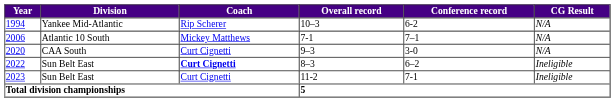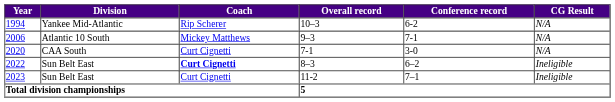2006 | Overall record: 7-1 -> 9–3
2006 | Conference record: 7–1 -> 7-1
2020 | Overall record: 9–3 -> 7-1
2023 | Conference record: 7-1 -> 7–1
